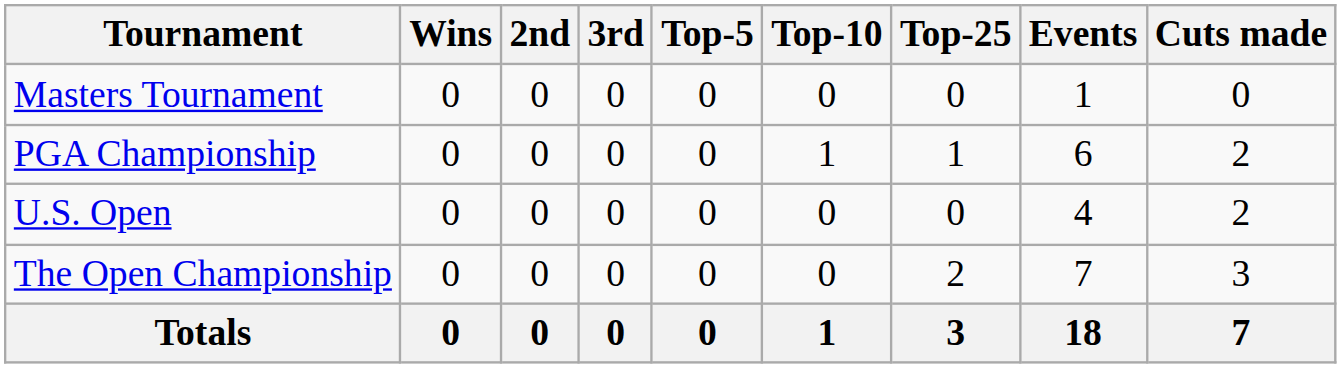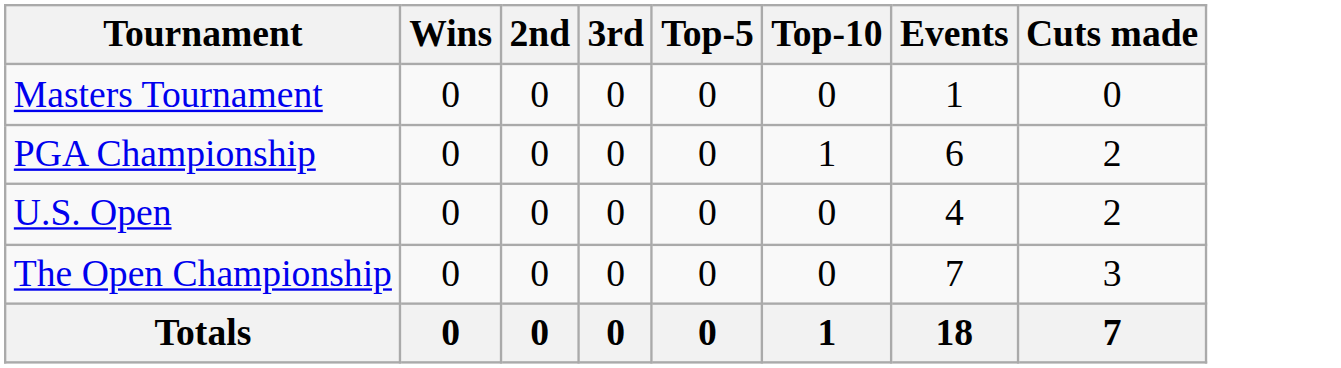- column: Top-25 | 0 | 1 | 0 | 2 | 3
